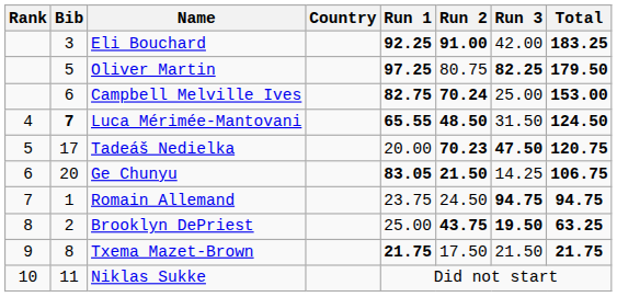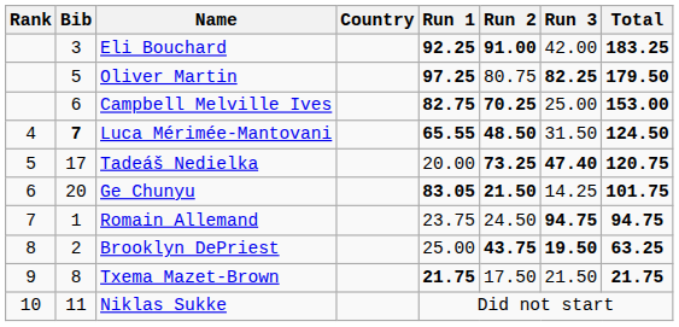Campbell Melville Ives | Run 2: 70.24 -> 70.25
Tadeáš Nedielka | Run 2: 70.23 -> 73.25
Tadeáš Nedielka | Run 3: 47.50 -> 47.40
Ge Chunyu | Total: 106.75 -> 101.75
